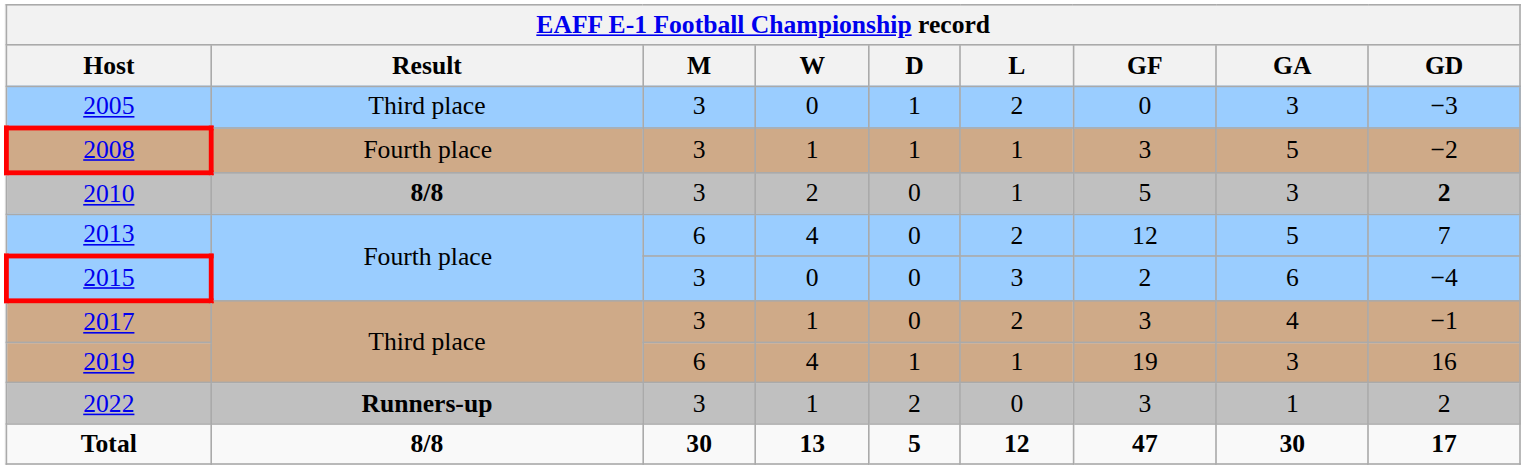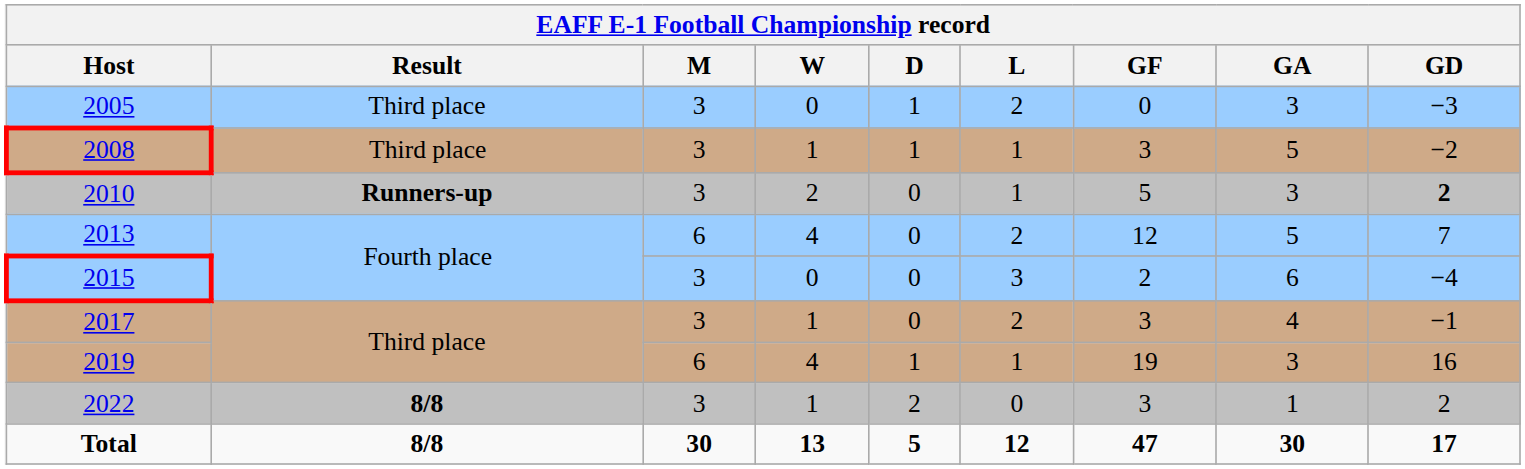2008 | Result: Fourth place -> Third place
2010 | Result: 8/8 -> Runners-up
2022 | Result: Runners-up -> 8/8
